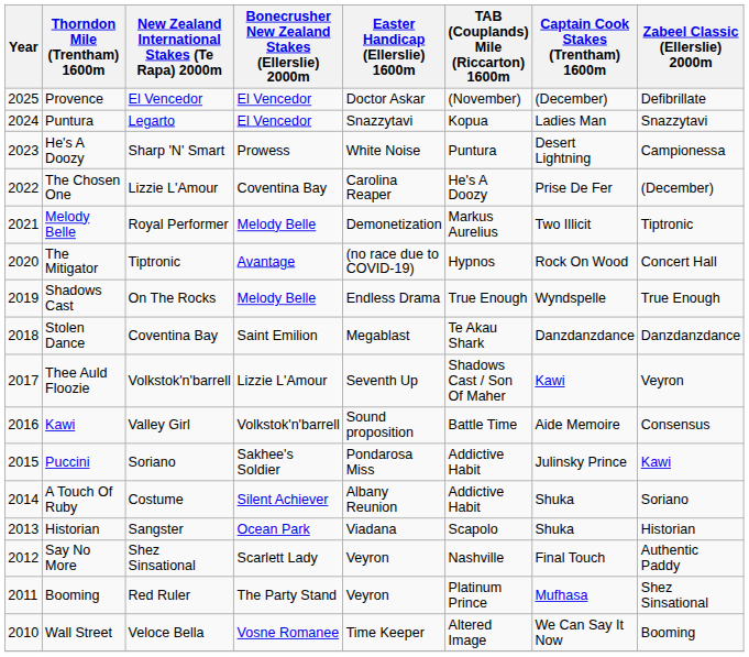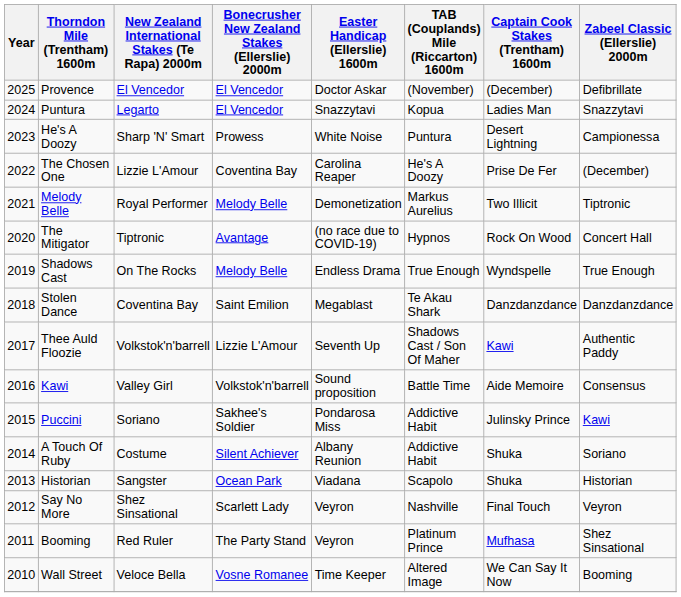Thee Auld Floozie | Zabeel Classic (Ellerslie) 2000m: Veyron -> Authentic Paddy
Say No More | Zabeel Classic (Ellerslie) 2000m: Authentic Paddy -> Veyron
